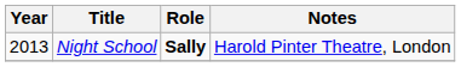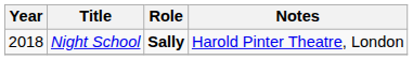Night School | Year: 2013 -> 2018
